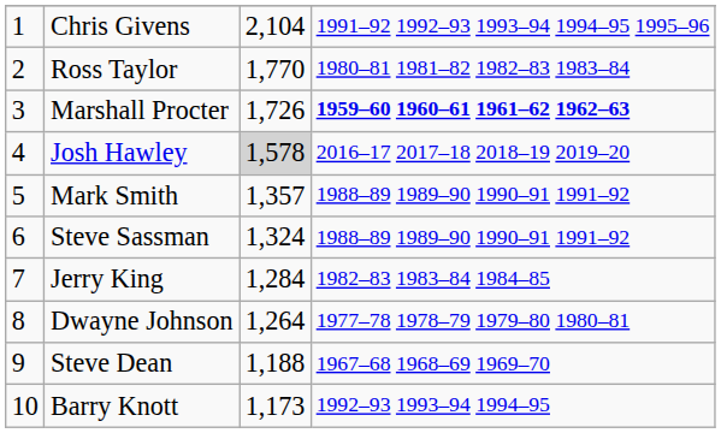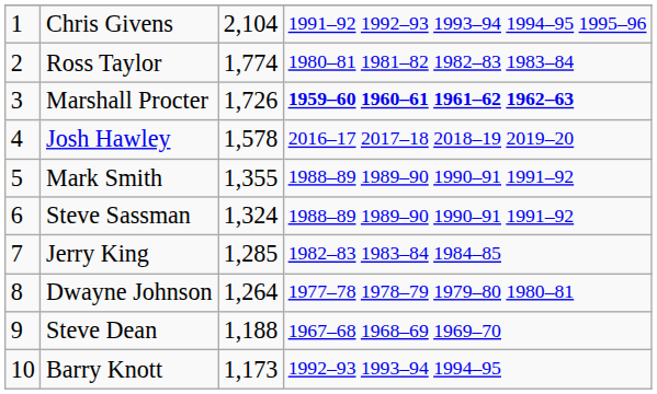Ross Taylor | column 3: 1,770 -> 1,774
Josh Hawley | column 3: lightgrey background -> no background
Mark Smith | column 3: 1,357 -> 1,355
Jerry King | column 3: 1,284 -> 1,285
